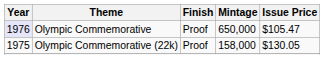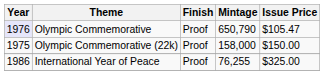Olympic Commemorative | Mintage: 650,000 -> 650,790
Olympic Commemorative (22k) | Issue Price: $130.05 -> $150.00
+ row: 1986 | International Year of Peace | Proof | 76,255 | $325.00
